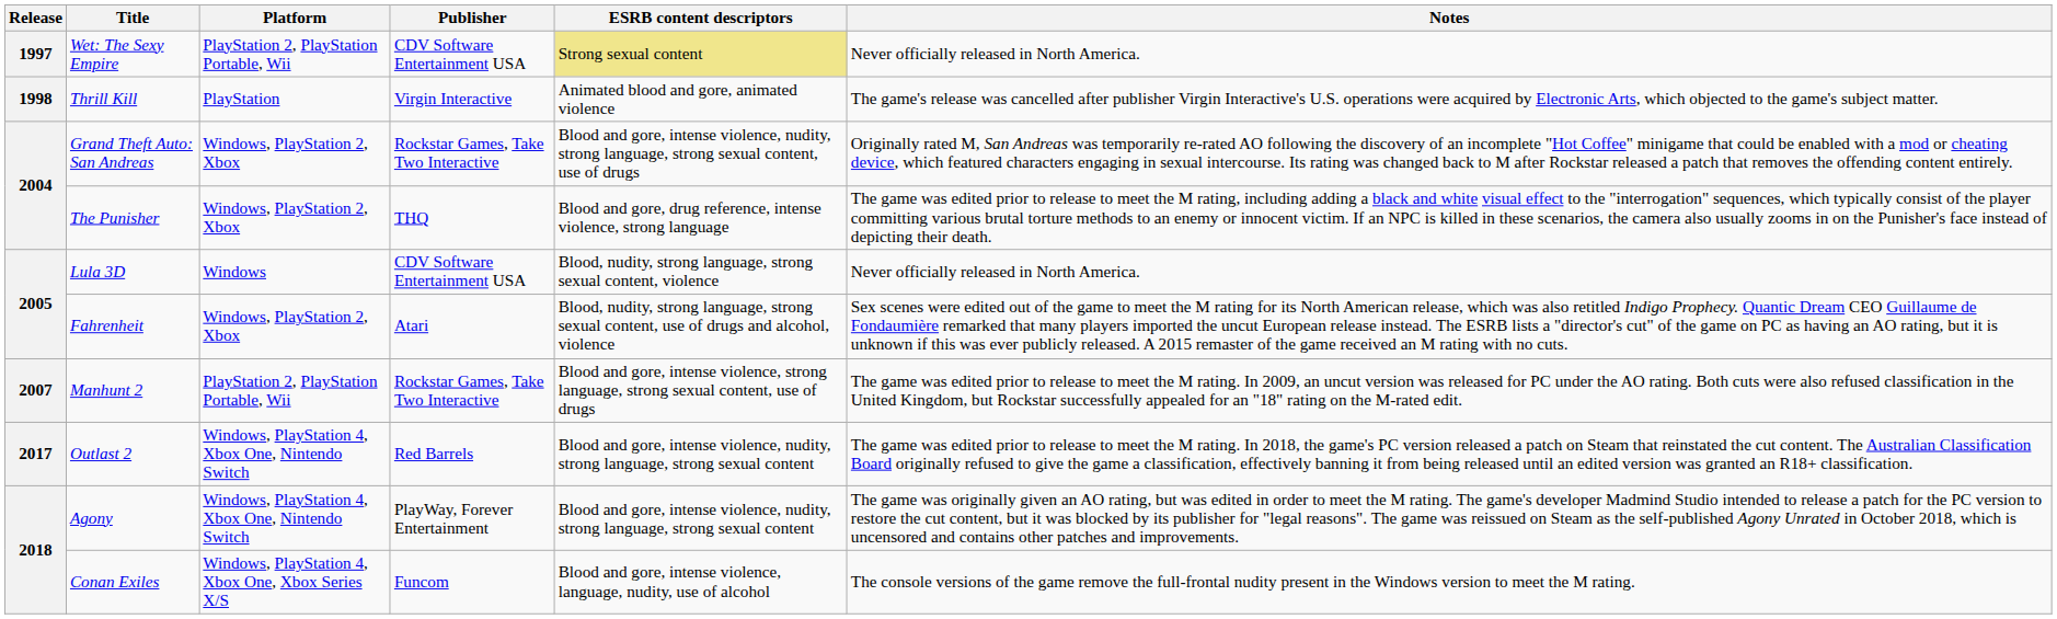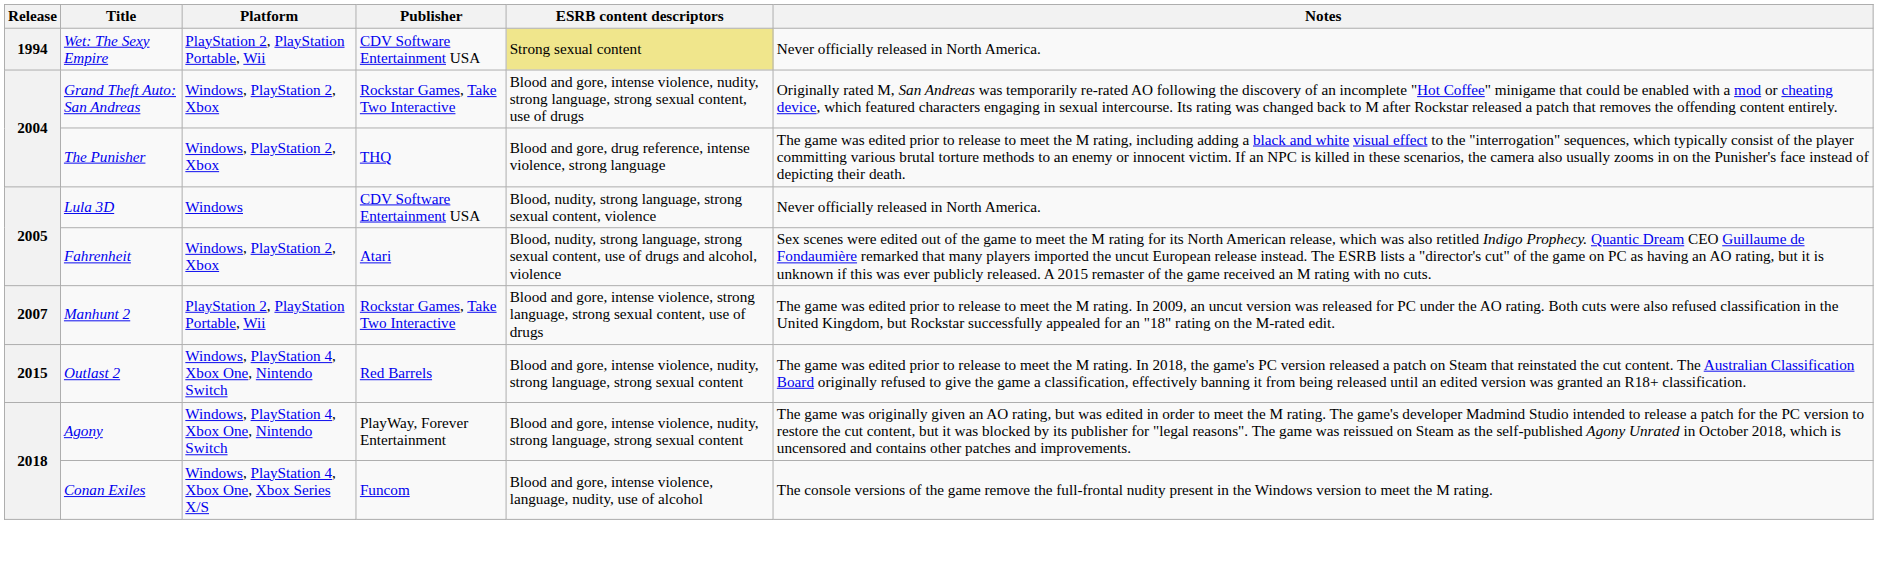Wet: The Sexy Empire | Release: 1997 -> 1994
- row: 1998 | Thrill Kill | PlayStation | Virgin Interactive | Animated blood and gore, animated violence | The game's release was cancelled after publisher Virgin Interactive's U.S. operations were acquired by Electronic Arts, which objected to the game's subject matter.
Outlast 2 | Release: 2017 -> 2015
